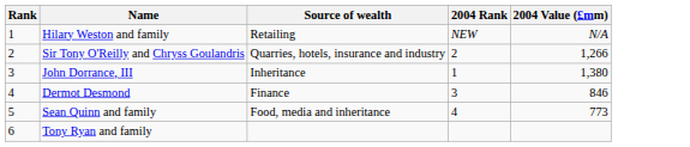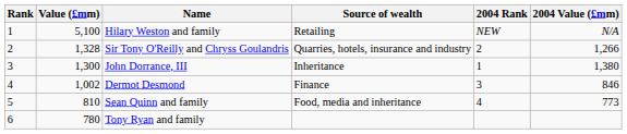+ column: Value (£mm) | 5,100 | 1,328 | 1,300 | 1,002 | 810 | 780
